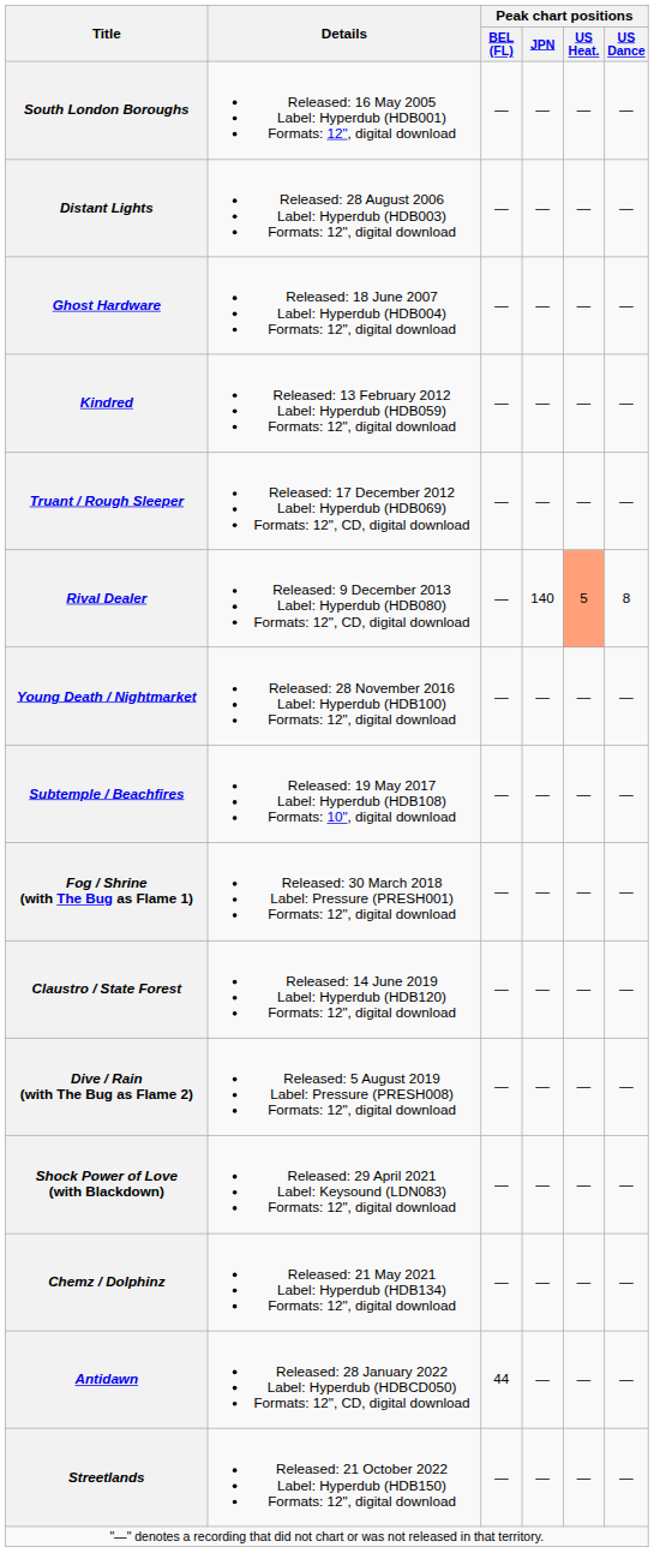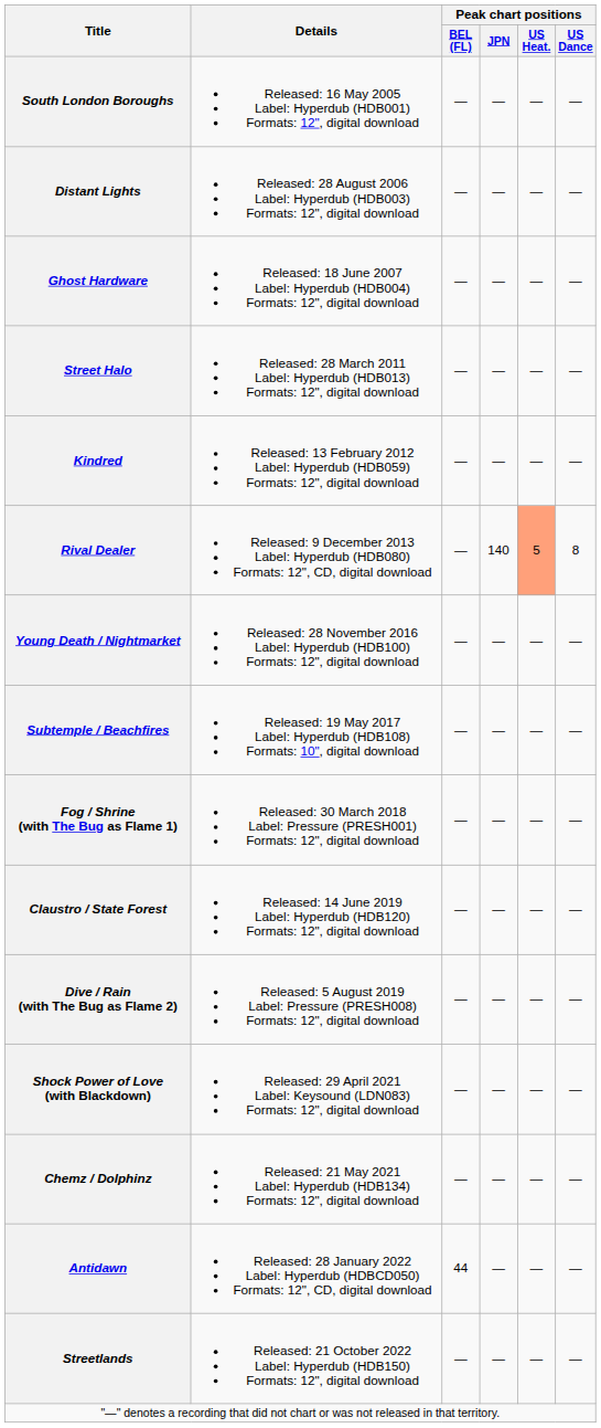+ row: Street Halo | Released: 28 March 2011 Label: Hyperdub (HDB013) Formats: 12", digital download | — | — | — | —
- row: Truant / Rough Sleeper | Released: 17 December 2012 Label: Hyperdub (HDB069) Formats: 12", CD, digital download | — | — | — | —
